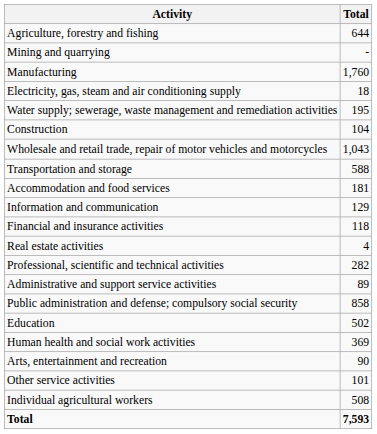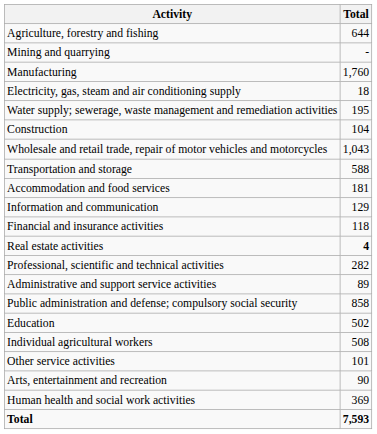Real estate activities | Total: normal -> bold
rows swapped: Human health and social work activities <-> Individual agricultural workers
rows swapped: Arts, entertainment and recreation <-> Other service activities
